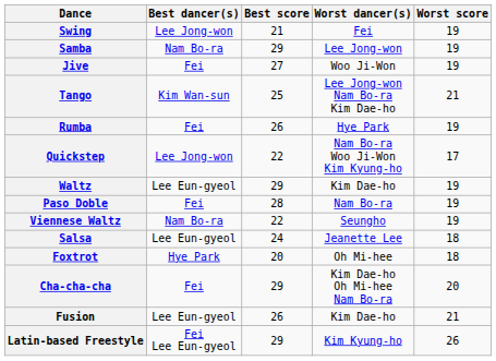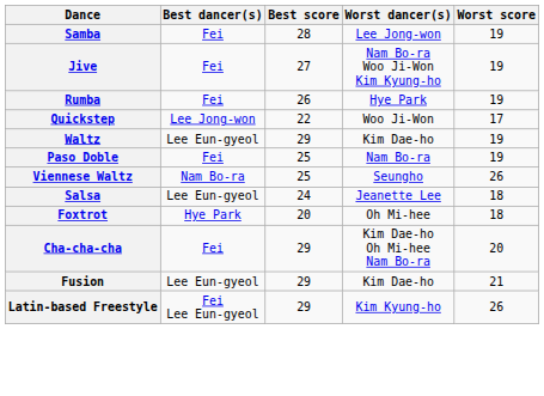- row: Swing | Lee Jong-won | 21 | Fei | 19
Samba | Best dancer(s): Nam Bo-ra -> Fei
Samba | Best score: 29 -> 28
Jive | Worst dancer(s): Woo Ji-Won -> Nam Bo-ra Woo Ji-Won Kim Kyung-ho
- row: Tango | Kim Wan-sun | 25 | Lee Jong-won Nam Bo-ra Kim Dae-ho | 21
Quickstep | Worst dancer(s): Nam Bo-ra Woo Ji-Won Kim Kyung-ho -> Woo Ji-Won
Paso Doble | Best score: 28 -> 25
Viennese Waltz | Best score: 22 -> 25
Viennese Waltz | Worst score: 19 -> 26
Fusion | Best score: 26 -> 29
